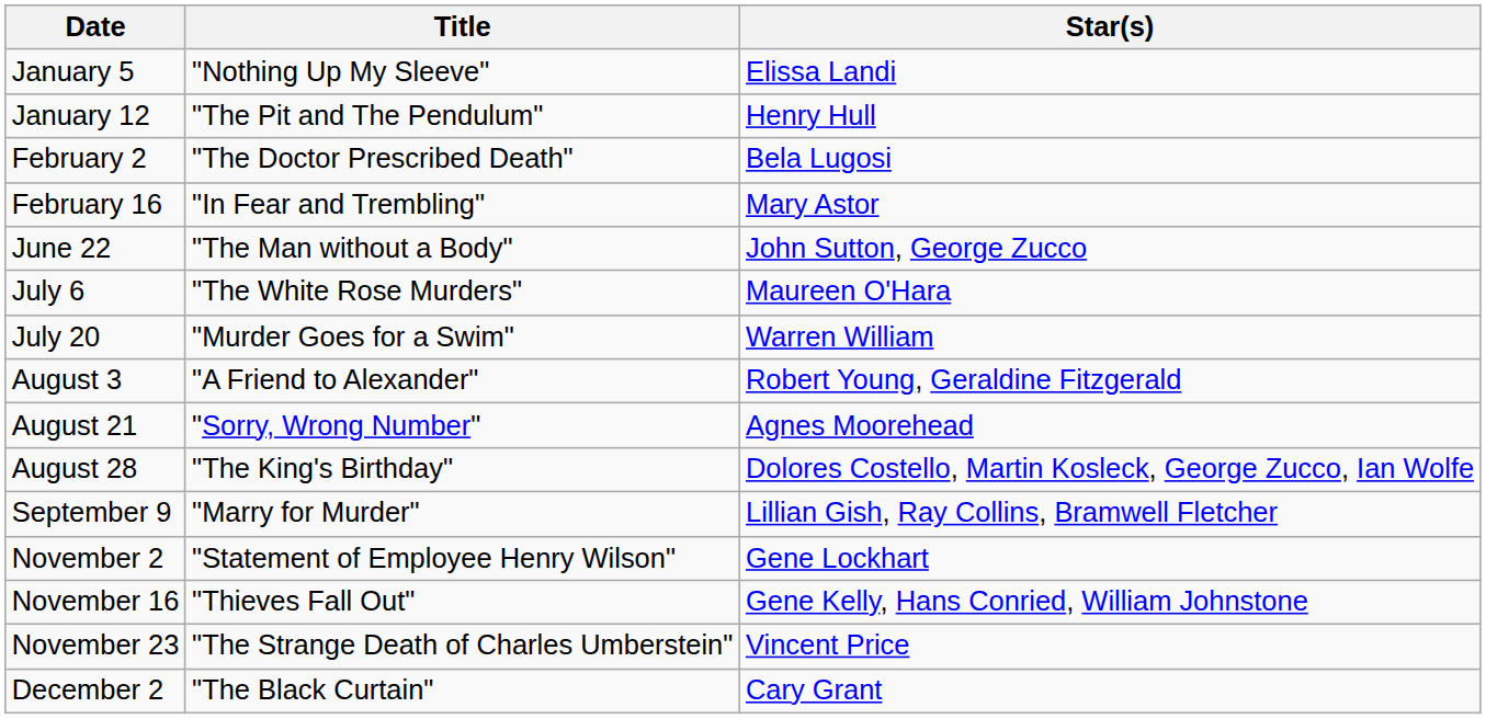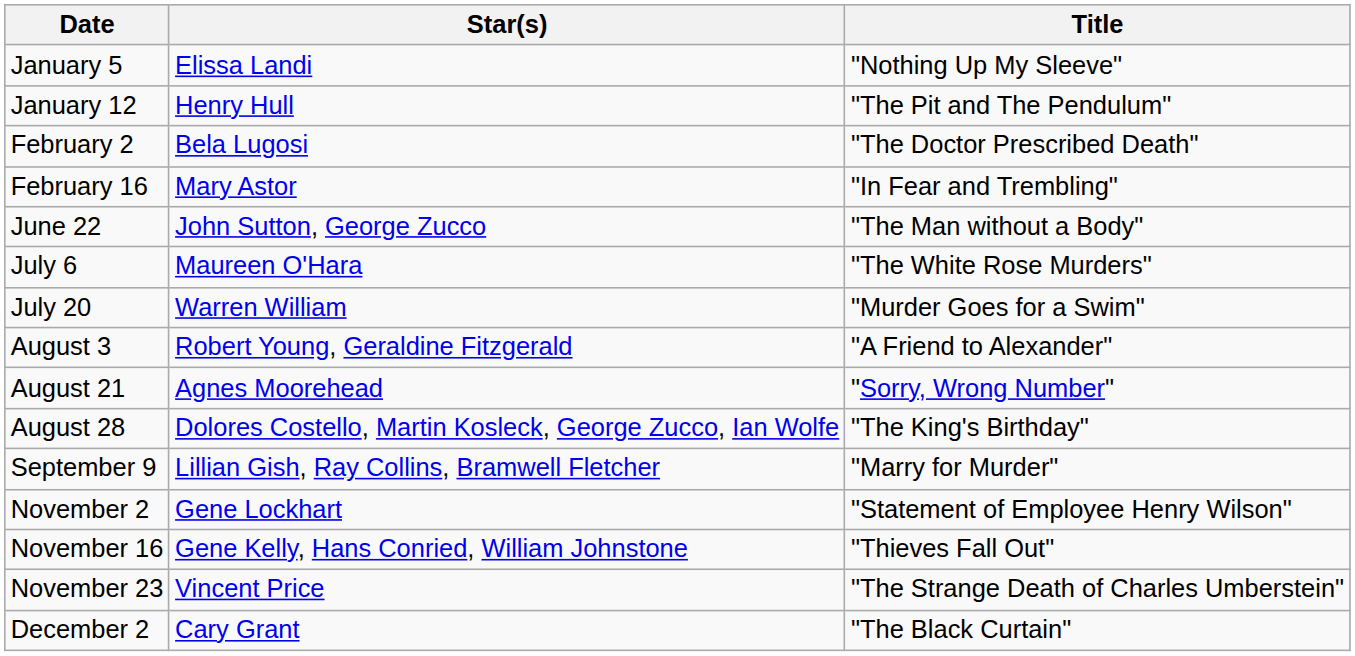columns swapped: Title <-> Star(s)
